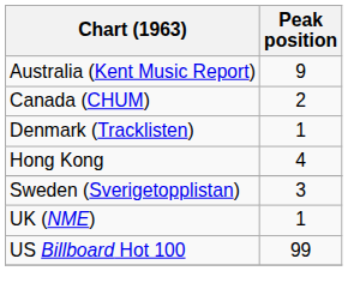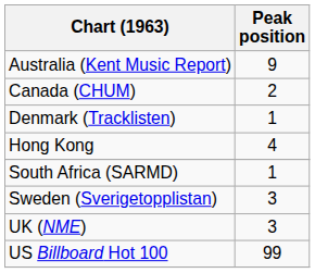+ row: South Africa (SARMD) | 1
UK (NME) | Peak position: 1 -> 3
